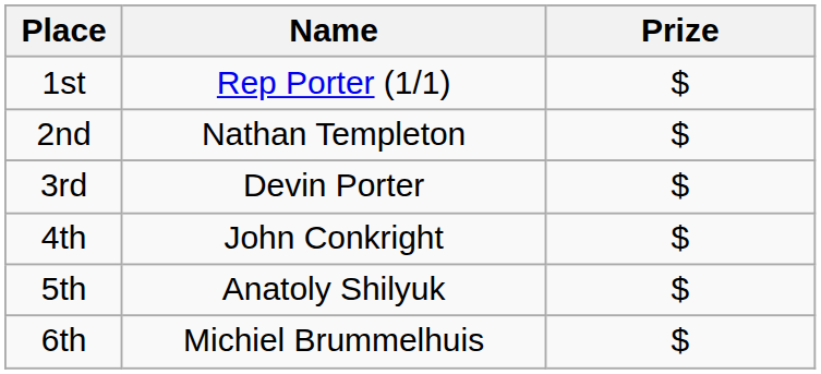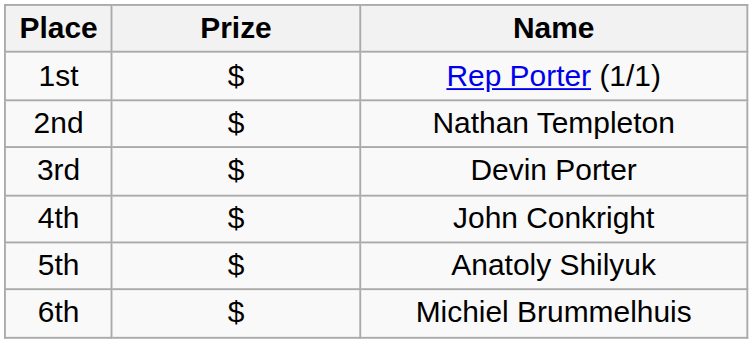columns swapped: Name <-> Prize
